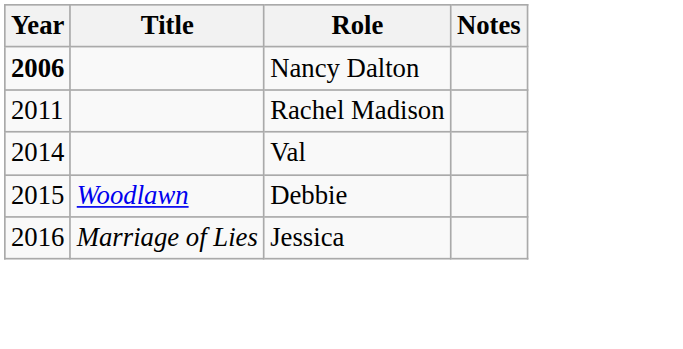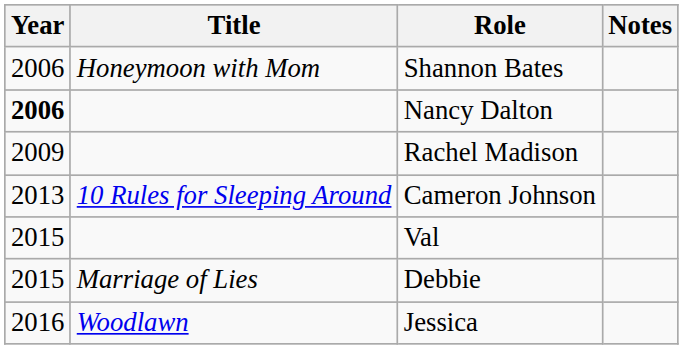+ row: 2006 | Honeymoon with Mom | Shannon Bates
Rachel Madison | Year: 2011 -> 2009
+ row: 2013 | 10 Rules for Sleeping Around | Cameron Johnson
Val | Year: 2014 -> 2015
Debbie | Title: Woodlawn -> Marriage of Lies
Jessica | Title: Marriage of Lies -> Woodlawn
